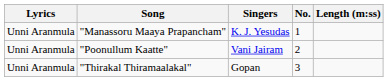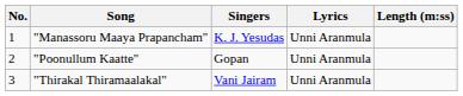columns swapped: No. <-> Lyrics
"Poonullum Kaatte" | Singers: Vani Jairam -> Gopan
"Thirakal Thiramaalakal" | Singers: Gopan -> Vani Jairam
